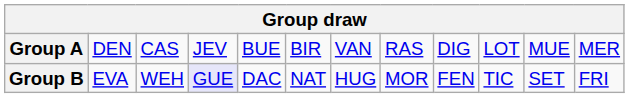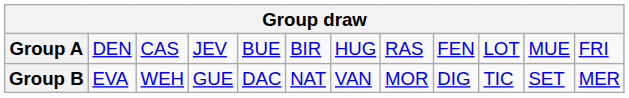Group A | column 7: VAN -> HUG
Group A | column 9: DIG -> FEN
Group A | column 12: MER -> FRI
Group B | column 4: lavender background -> no background
Group B | column 7: HUG -> VAN
Group B | column 9: FEN -> DIG
Group B | column 12: FRI -> MER
